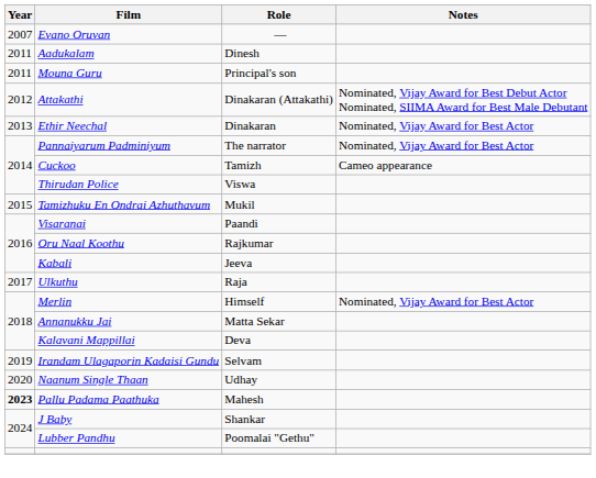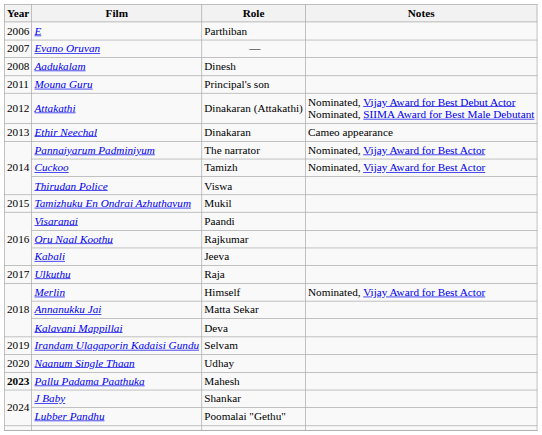+ row: 2006 | E | Parthiban
Aadukalam | Year: 2011 -> 2008
Ethir Neechal | Notes: Nominated, Vijay Award for Best Actor -> Cameo appearance
Cuckoo | Notes: Cameo appearance -> Nominated, Vijay Award for Best Actor
